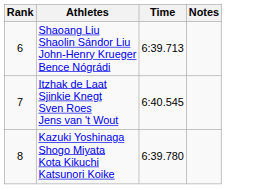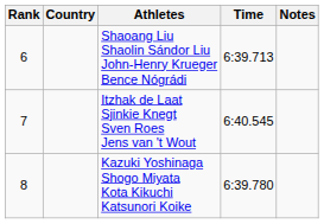+ column: Country
